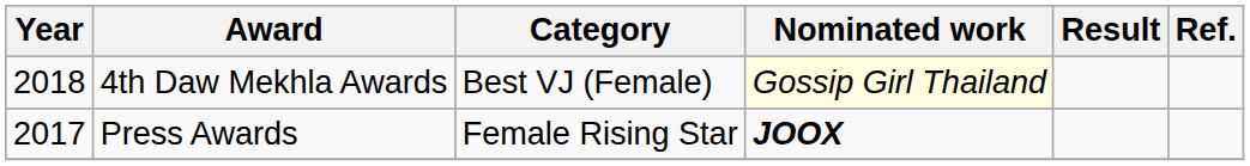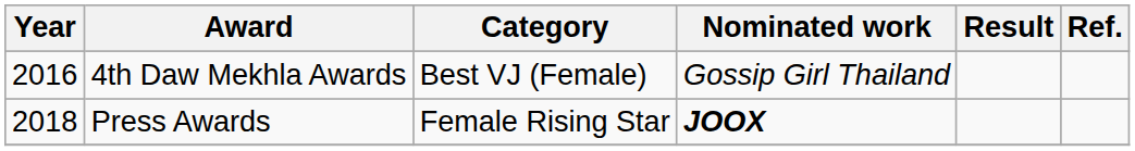4th Daw Mekhla Awards | Year: 2018 -> 2016
4th Daw Mekhla Awards | Nominated work: lightyellow background -> no background
Press Awards | Year: 2017 -> 2018
